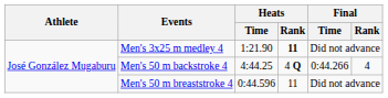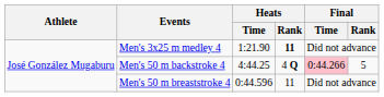Men's 50 m backstroke 4 | Final / Time: no background -> pink background
Men's 50 m backstroke 4 | Final / Rank: 4 -> 5
